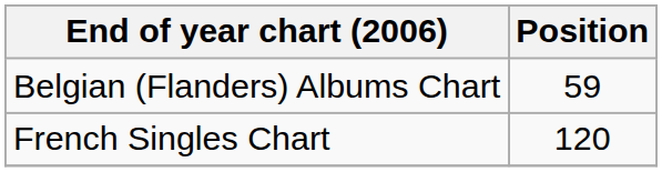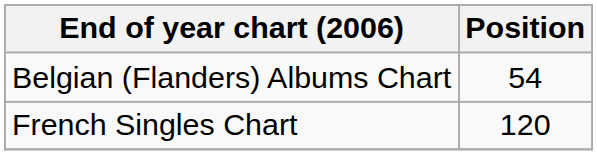Belgian (Flanders) Albums Chart | Position: 59 -> 54
